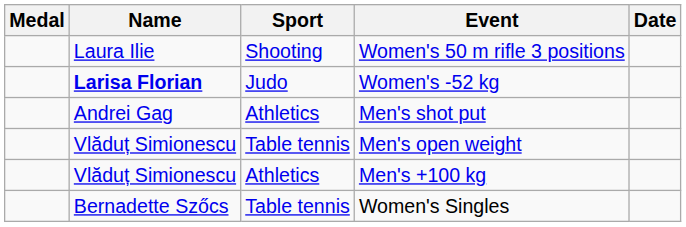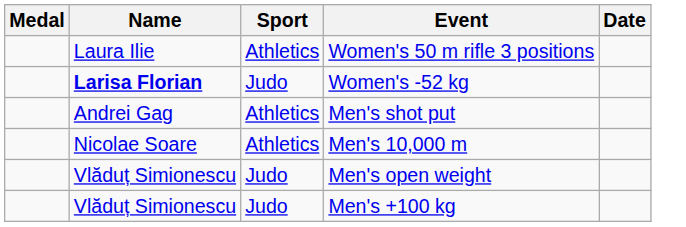Women's 50 m rifle 3 positions | Sport: Shooting -> Athletics
+ row: Nicolae Soare | Athletics | Men's 10,000 m
Men's open weight | Sport: Table tennis -> Judo
Men's +100 kg | Sport: Athletics -> Judo
- row: Bernadette Szőcs | Table tennis | Women's Singles
